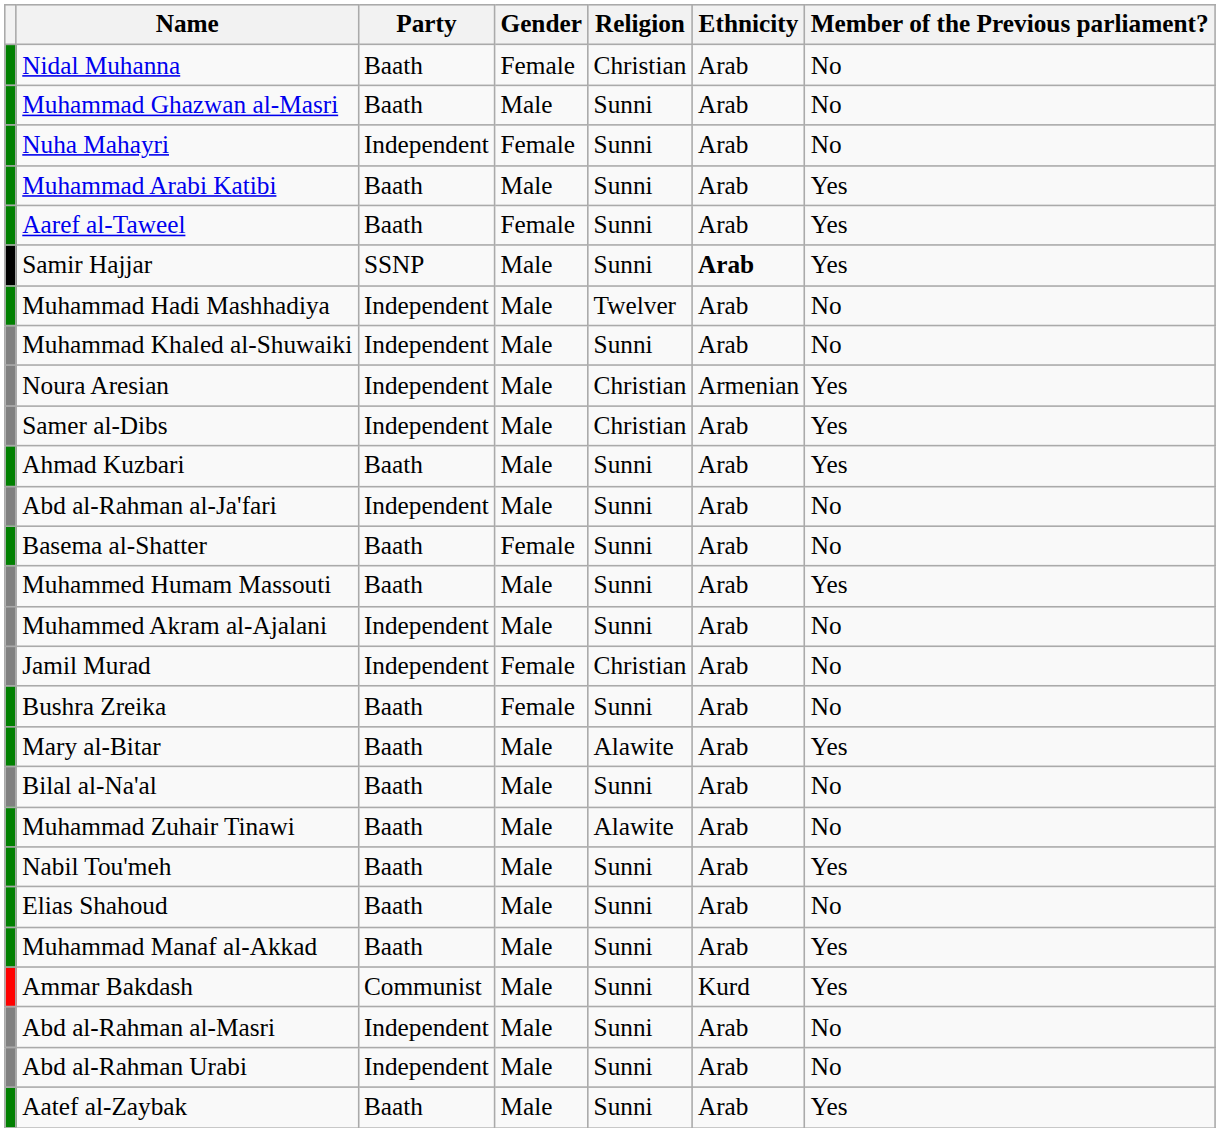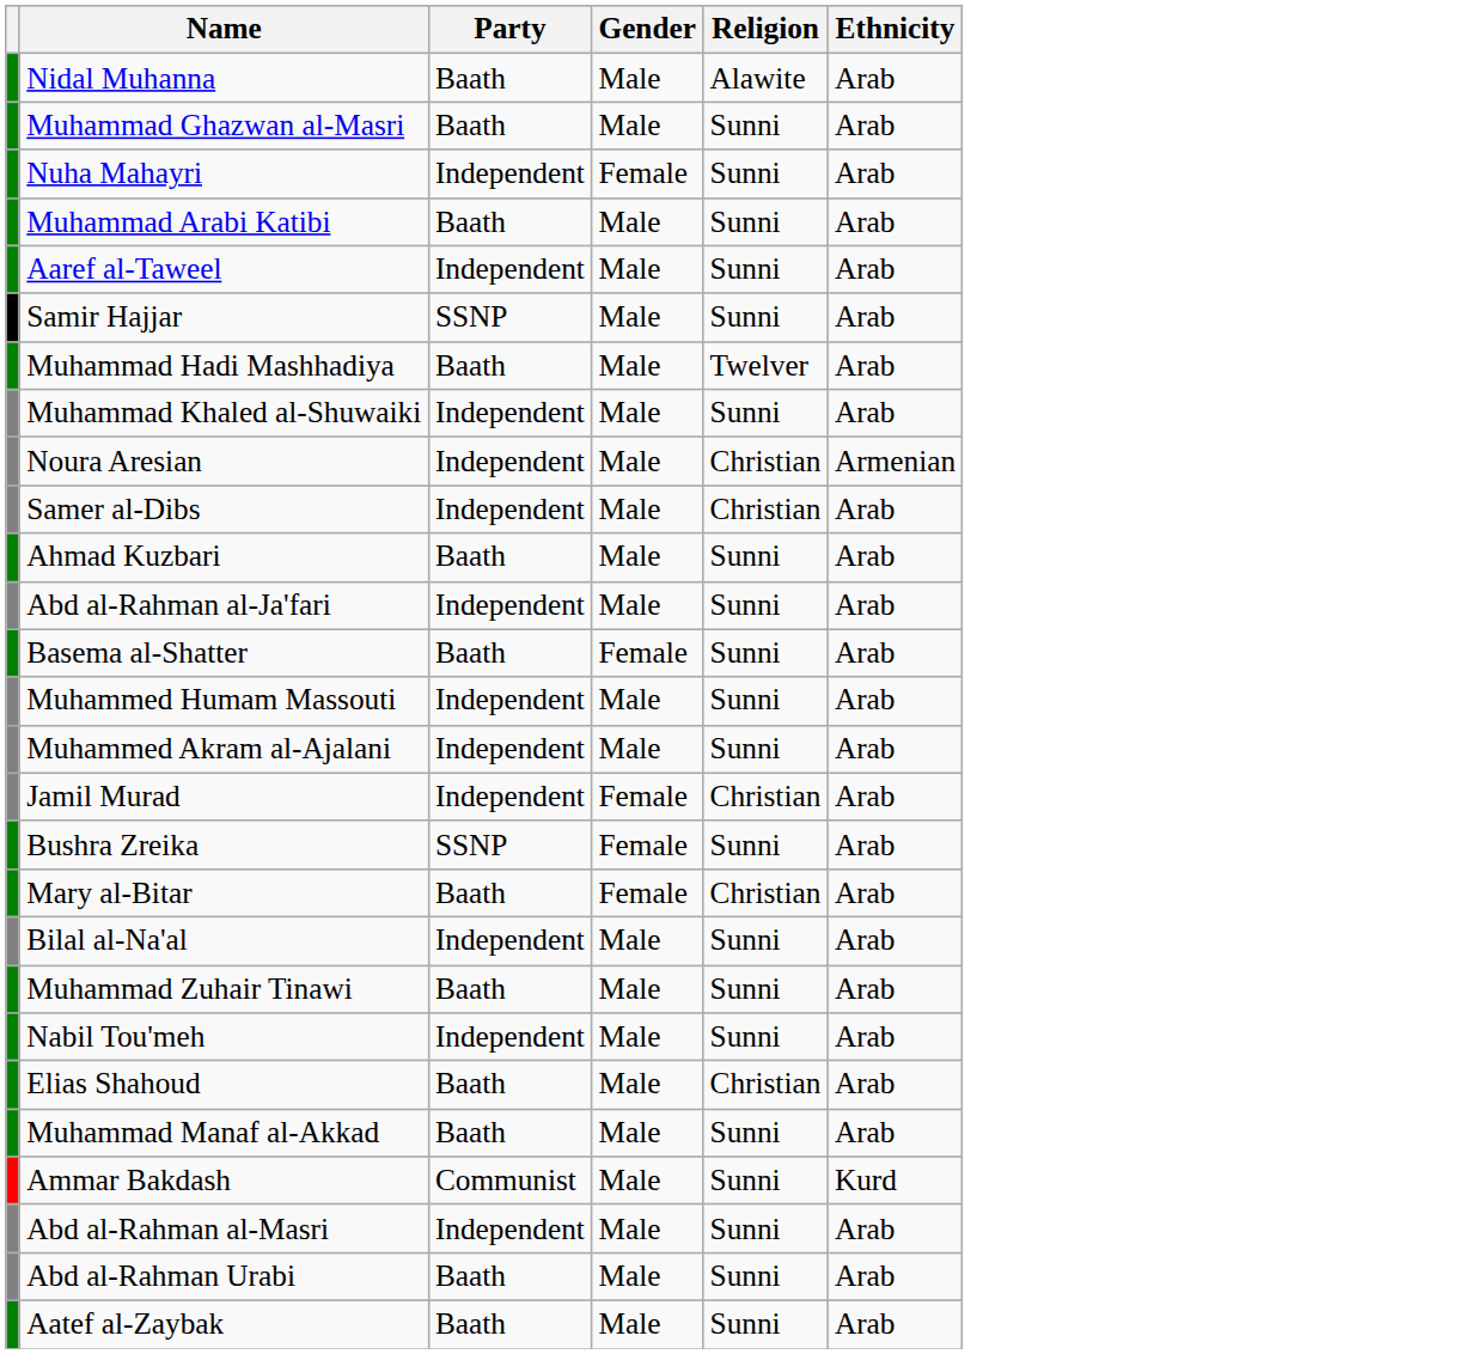- column: Member of the Previous parliament? | No | No | No | Yes | Yes | Yes | No | No | Yes | Yes | Yes | No | No | Yes | No | No | No | Yes | No | No | Yes | No | Yes | Yes | No | No | Yes
Nidal Muhanna | Gender: Female -> Male
Nidal Muhanna | Religion: Christian -> Alawite
Aaref al-Taweel | Party: Baath -> Independent
Aaref al-Taweel | Gender: Female -> Male
Samir Hajjar | Ethnicity: bold -> normal
Muhammad Hadi Mashhadiya | Party: Independent -> Baath
Muhammed Humam Massouti | Party: Baath -> Independent
Bushra Zreika | Party: Baath -> SSNP
Mary al-Bitar | Gender: Male -> Female
Mary al-Bitar | Religion: Alawite -> Christian
Bilal al-Na'al | Party: Baath -> Independent
Muhammad Zuhair Tinawi | Religion: Alawite -> Sunni
Nabil Tou'meh | Party: Baath -> Independent
Elias Shahoud | Religion: Sunni -> Christian
Abd al-Rahman Urabi | Party: Independent -> Baath
